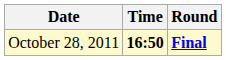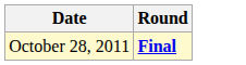- column: Time | 16:50
